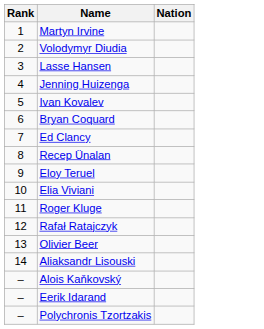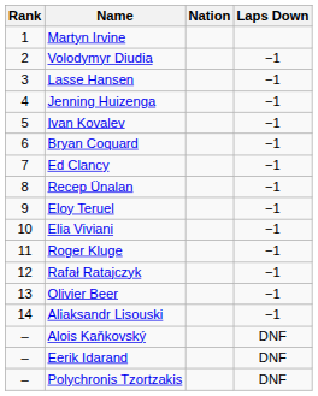+ column: Laps Down | −1 | −1 | −1 | −1 | −1 | −1 | −1 | −1 | −1 | −1 | −1 | −1 | −1 | DNF | DNF | DNF
